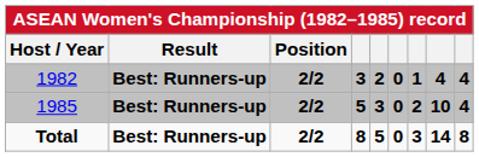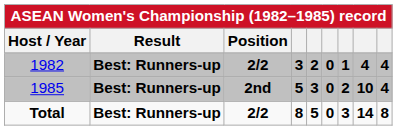1985 | Position: 2/2 -> 2nd
